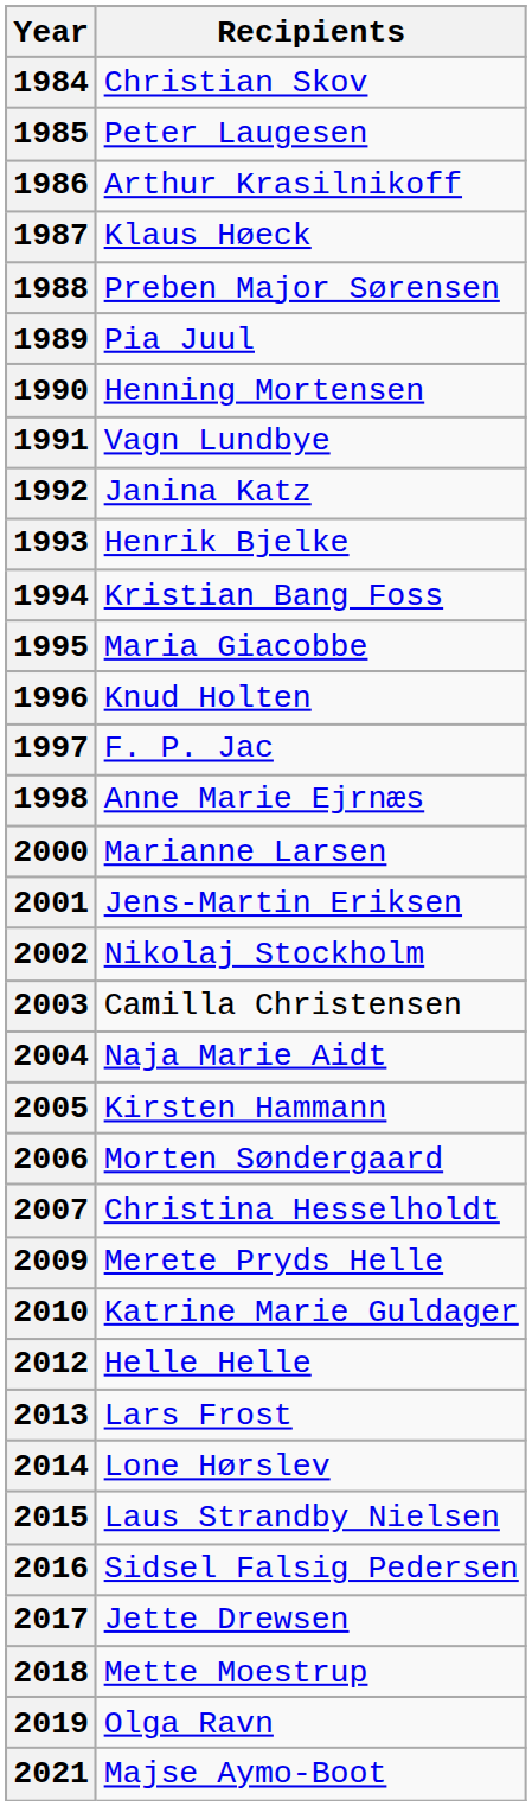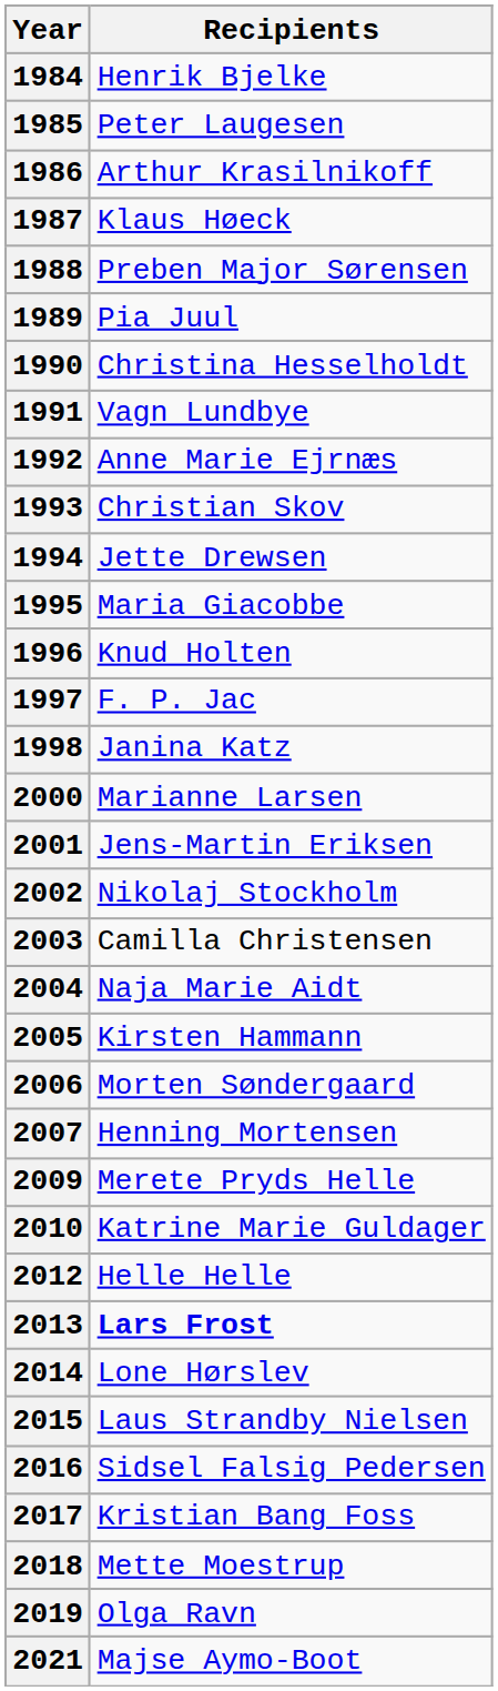1984 | Recipients: Christian Skov -> Henrik Bjelke
1990 | Recipients: Henning Mortensen -> Christina Hesselholdt
1992 | Recipients: Janina Katz -> Anne Marie Ejrnæs
1993 | Recipients: Henrik Bjelke -> Christian Skov
1994 | Recipients: Kristian Bang Foss -> Jette Drewsen
1998 | Recipients: Anne Marie Ejrnæs -> Janina Katz
2007 | Recipients: Christina Hesselholdt -> Henning Mortensen
2013 | Recipients: normal -> bold
2017 | Recipients: Jette Drewsen -> Kristian Bang Foss
